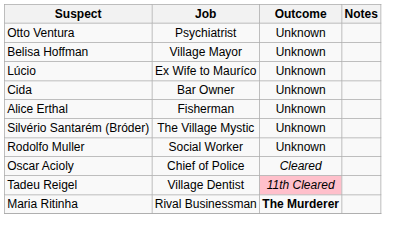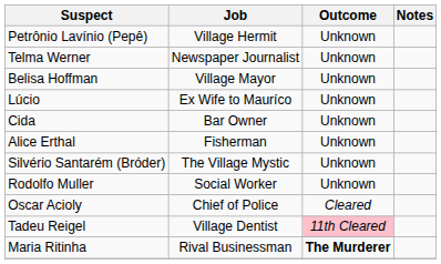+ row: Petrônio Lavínio (Pepê) | Village Hermit | Unknown
+ row: Telma Werner | Newspaper Journalist | Unknown
- row: Otto Ventura | Psychiatrist | Unknown
